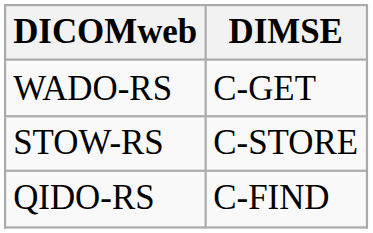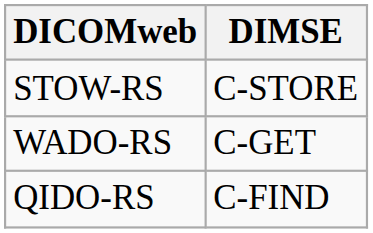rows swapped: WADO-RS <-> STOW-RS
